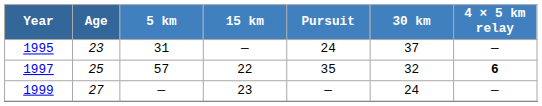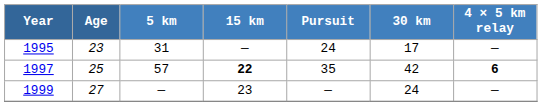1995 | 30 km: 37 -> 17
1997 | 15 km: normal -> bold
1997 | 30 km: 32 -> 42
